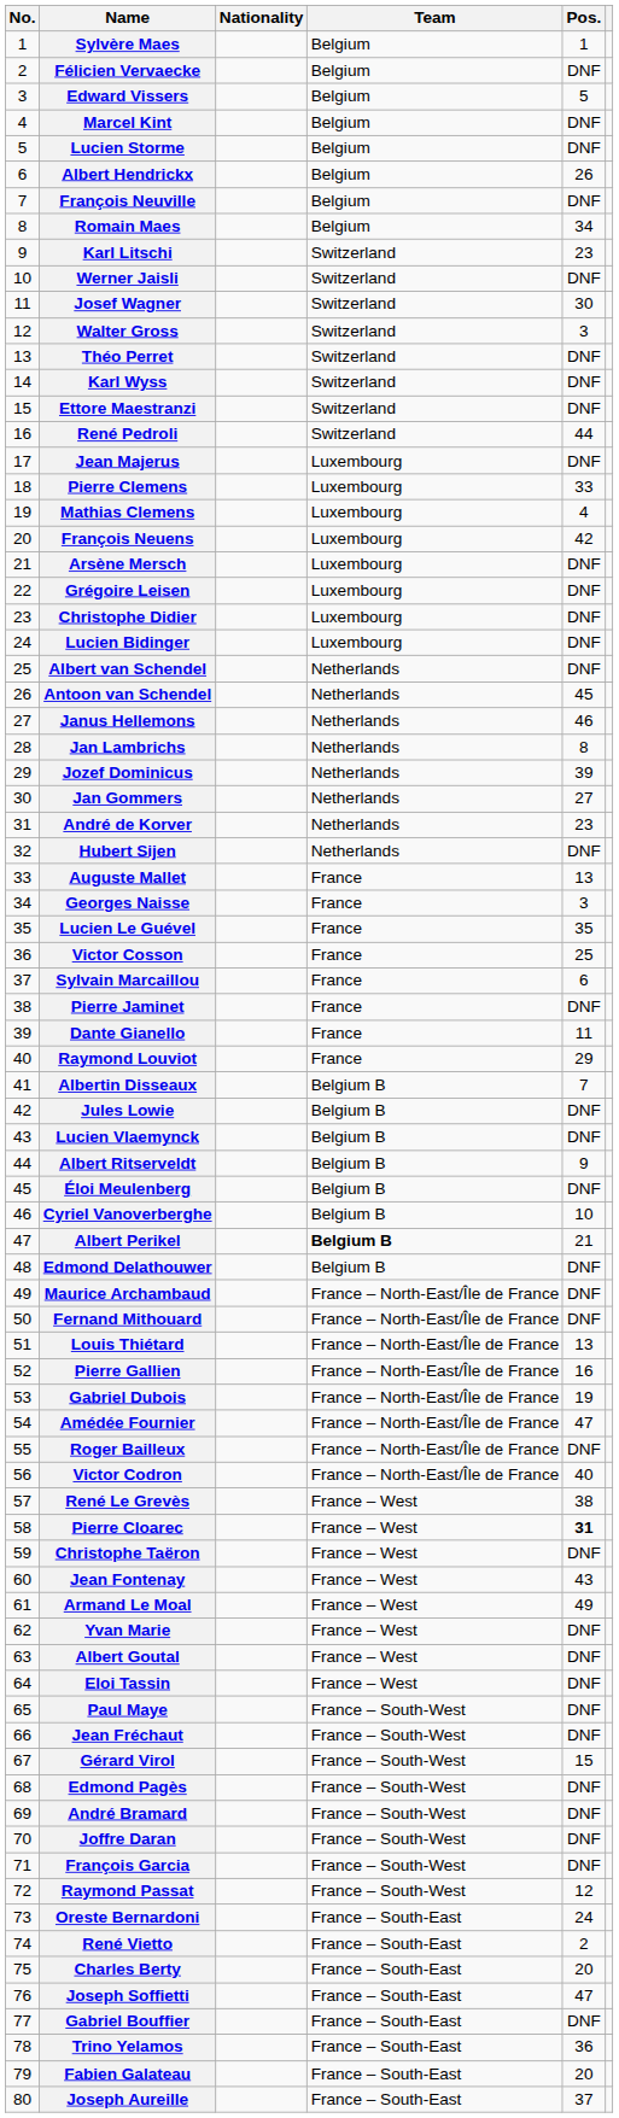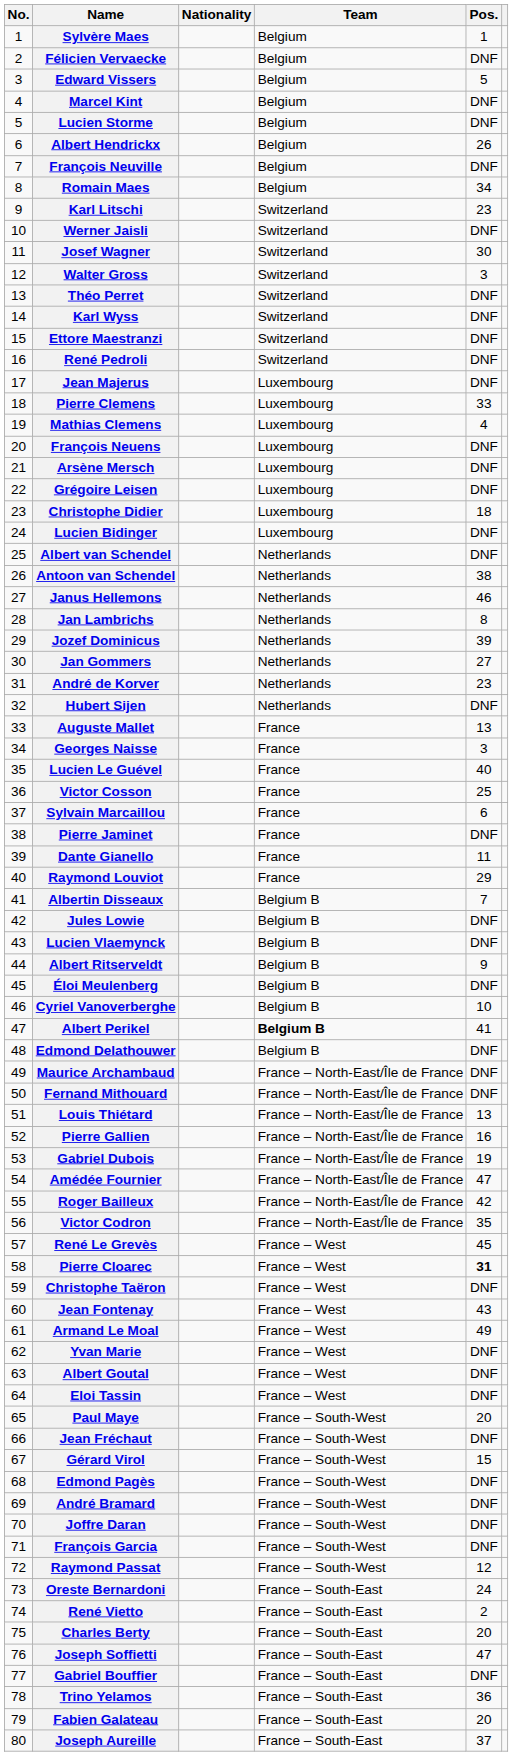René Pedroli | Pos.: 44 -> DNF
François Neuens | Pos.: 42 -> DNF
Christophe Didier | Pos.: DNF -> 18
Antoon van Schendel | Pos.: 45 -> 38
Lucien Le Guével | Pos.: 35 -> 40
Albert Perikel | Pos.: 21 -> 41
Roger Bailleux | Pos.: DNF -> 42
Victor Codron | Pos.: 40 -> 35
René Le Grevès | Pos.: 38 -> 45
Paul Maye | Pos.: DNF -> 20
